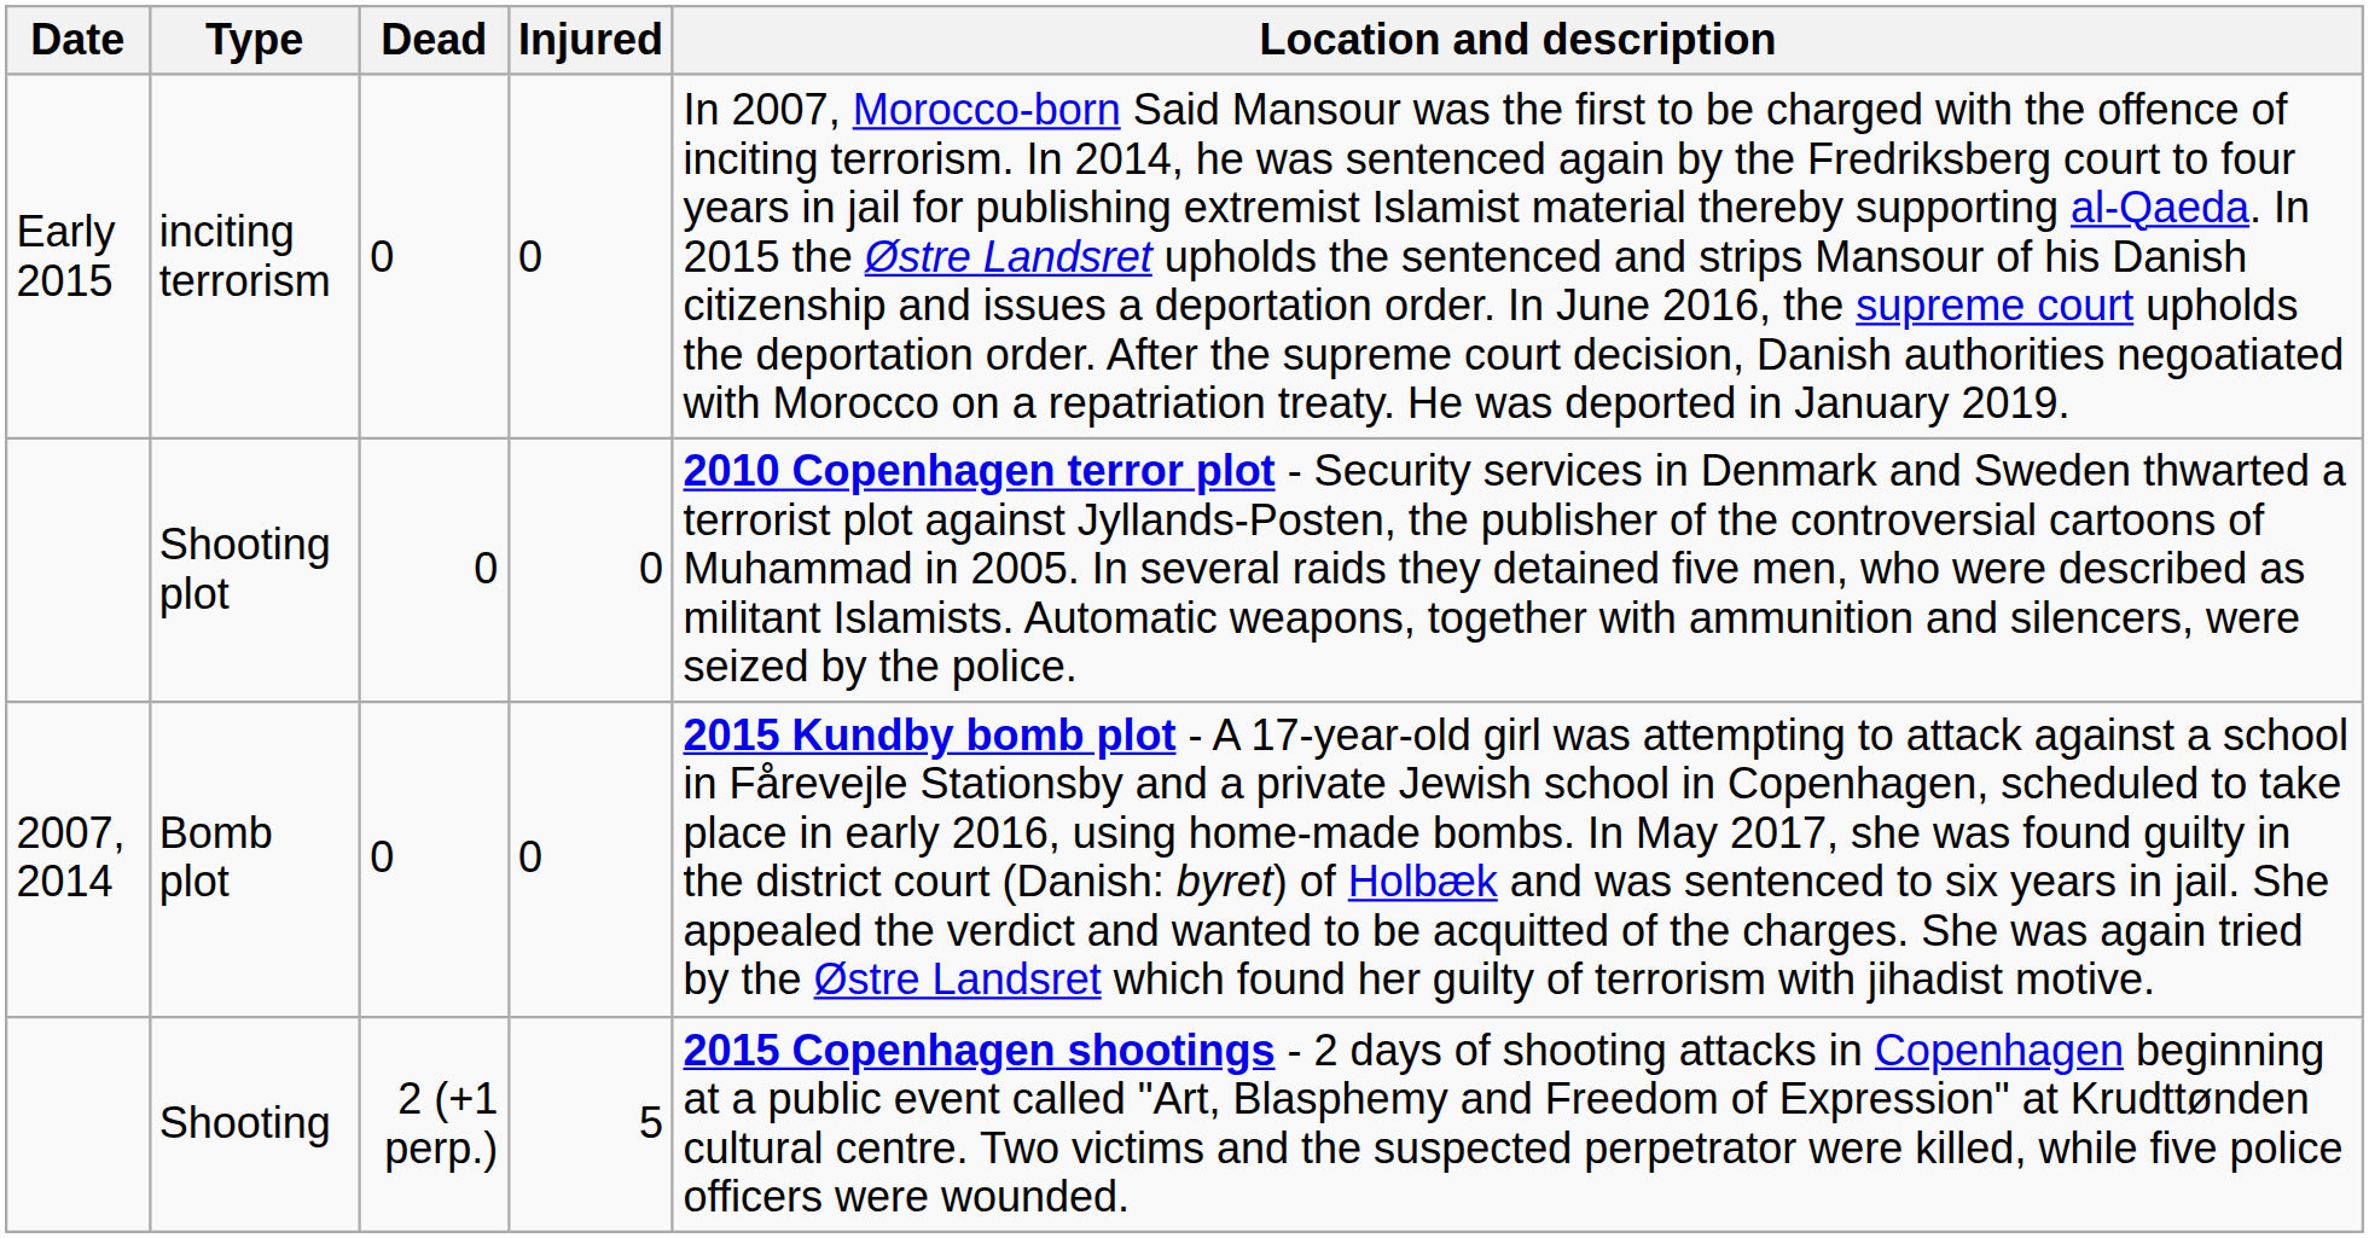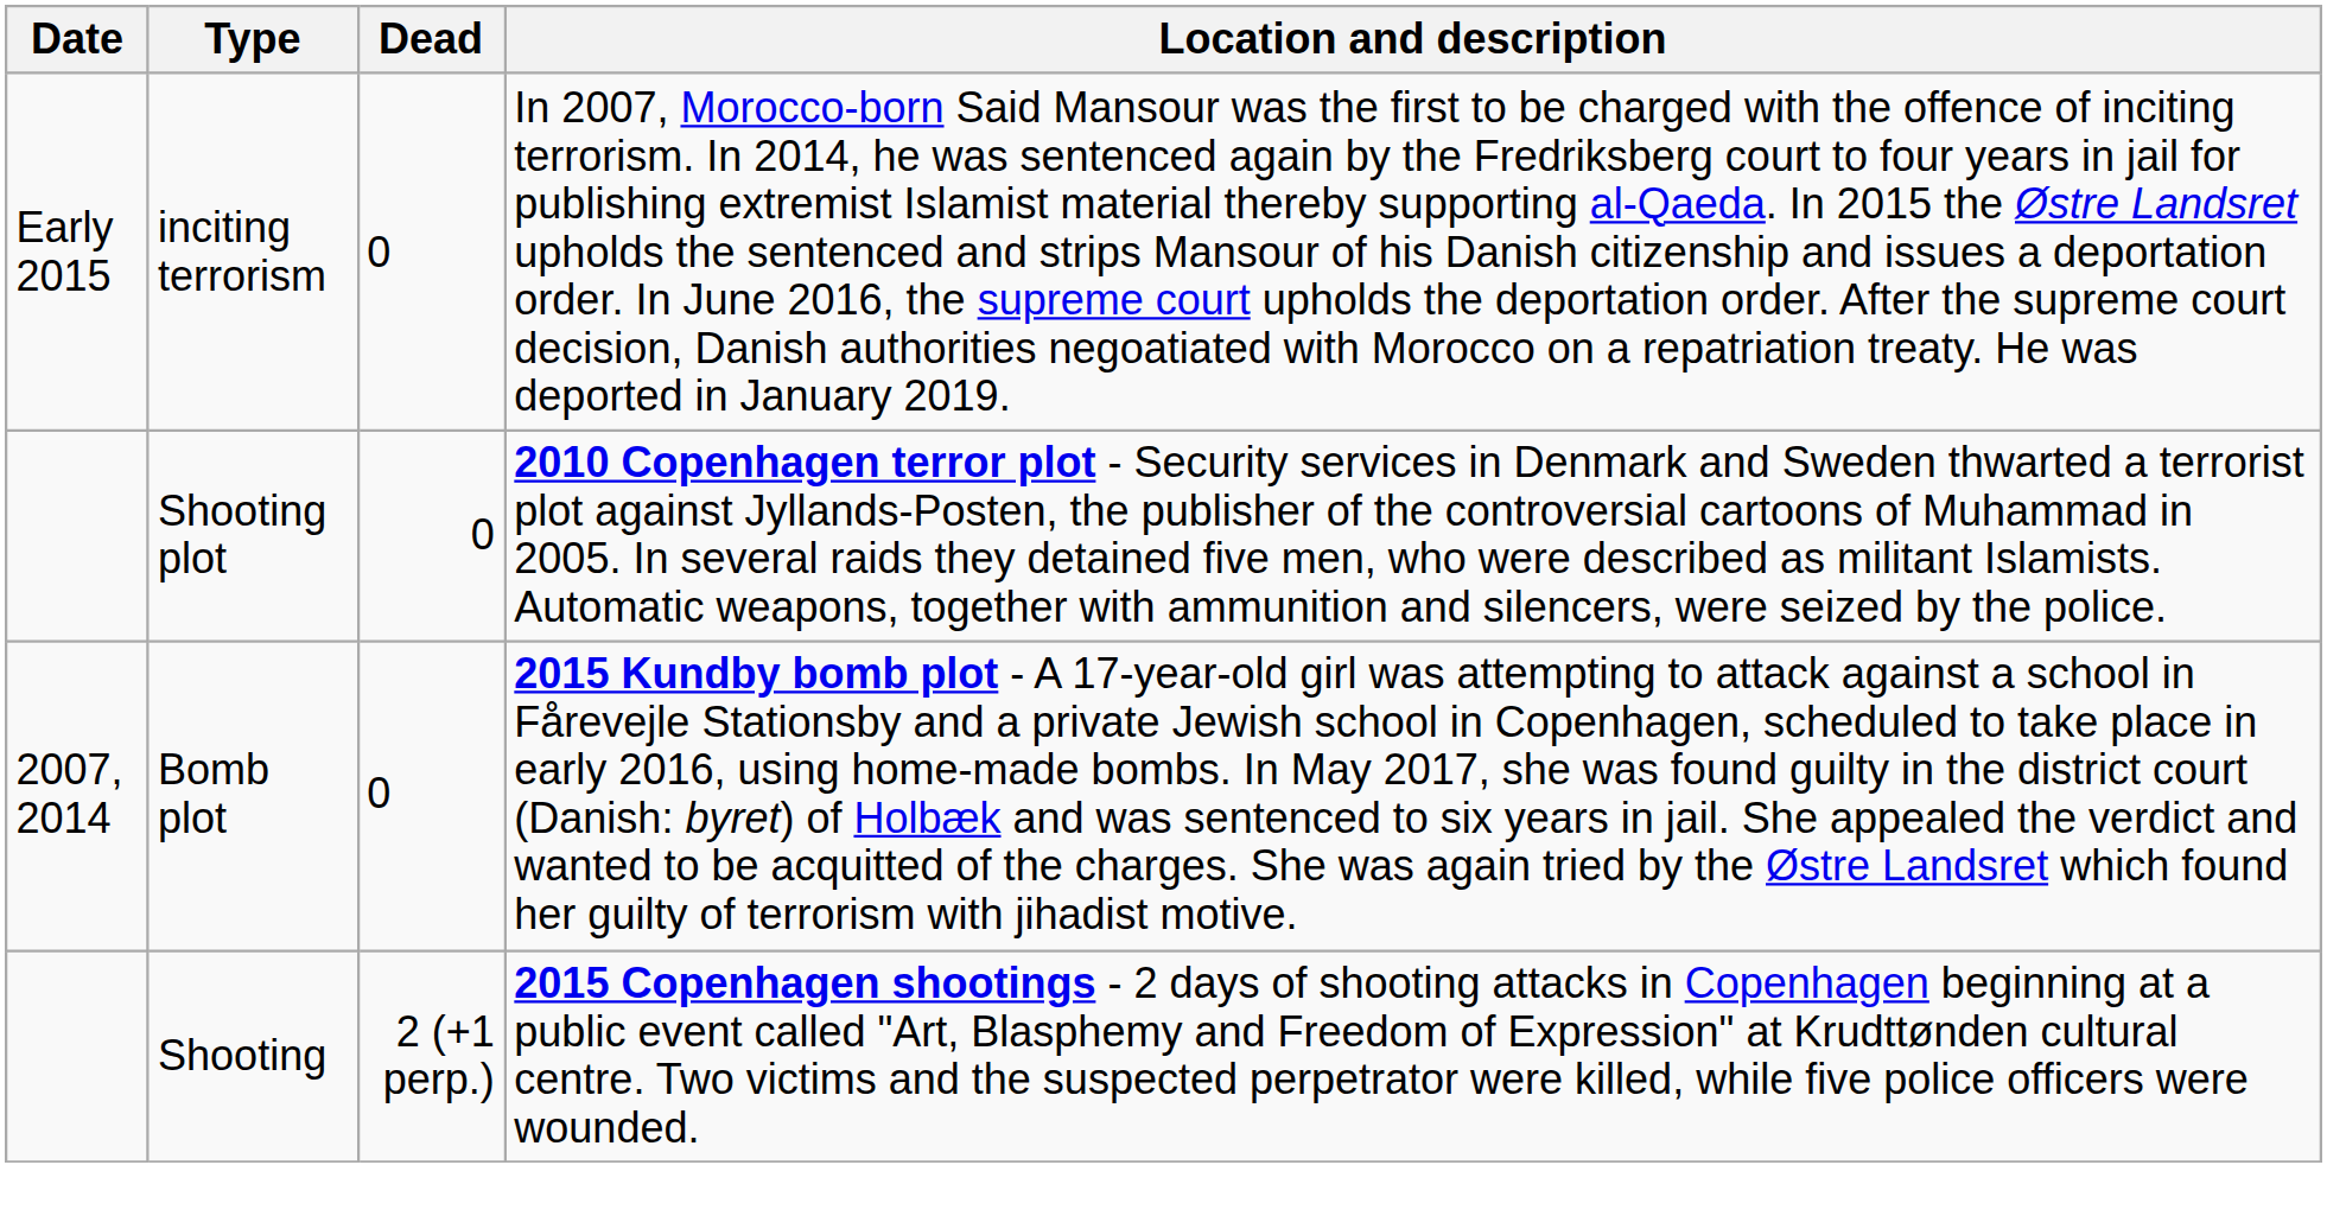- column: Injured | 0 | 0 | 0 | 5
